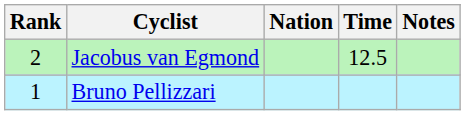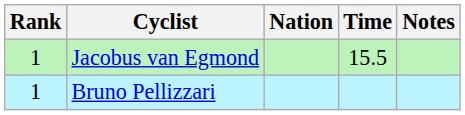Jacobus van Egmond | Rank: 2 -> 1
Jacobus van Egmond | Time: 12.5 -> 15.5
